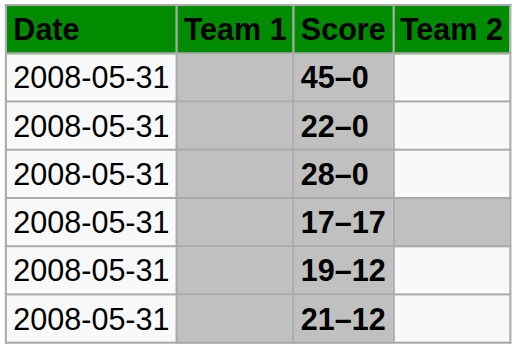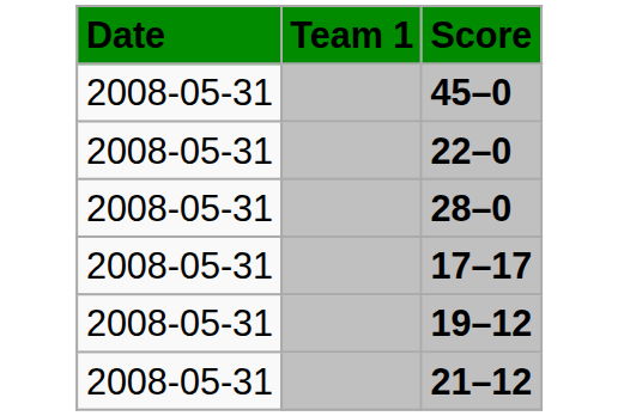- column: Team 2
